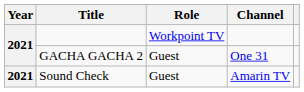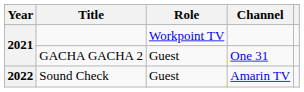Sound Check | Year: 2021 -> 2022
